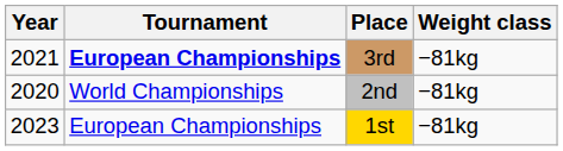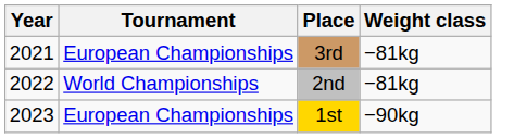3rd | Tournament: bold -> normal
2nd | Year: 2020 -> 2022
1st | Weight class: −81kg -> −90kg
